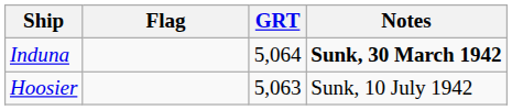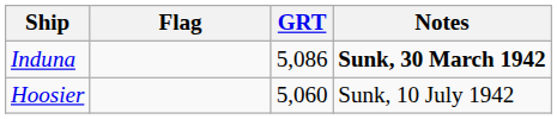Induna | GRT: 5,064 -> 5,086
Hoosier | GRT: 5,063 -> 5,060
